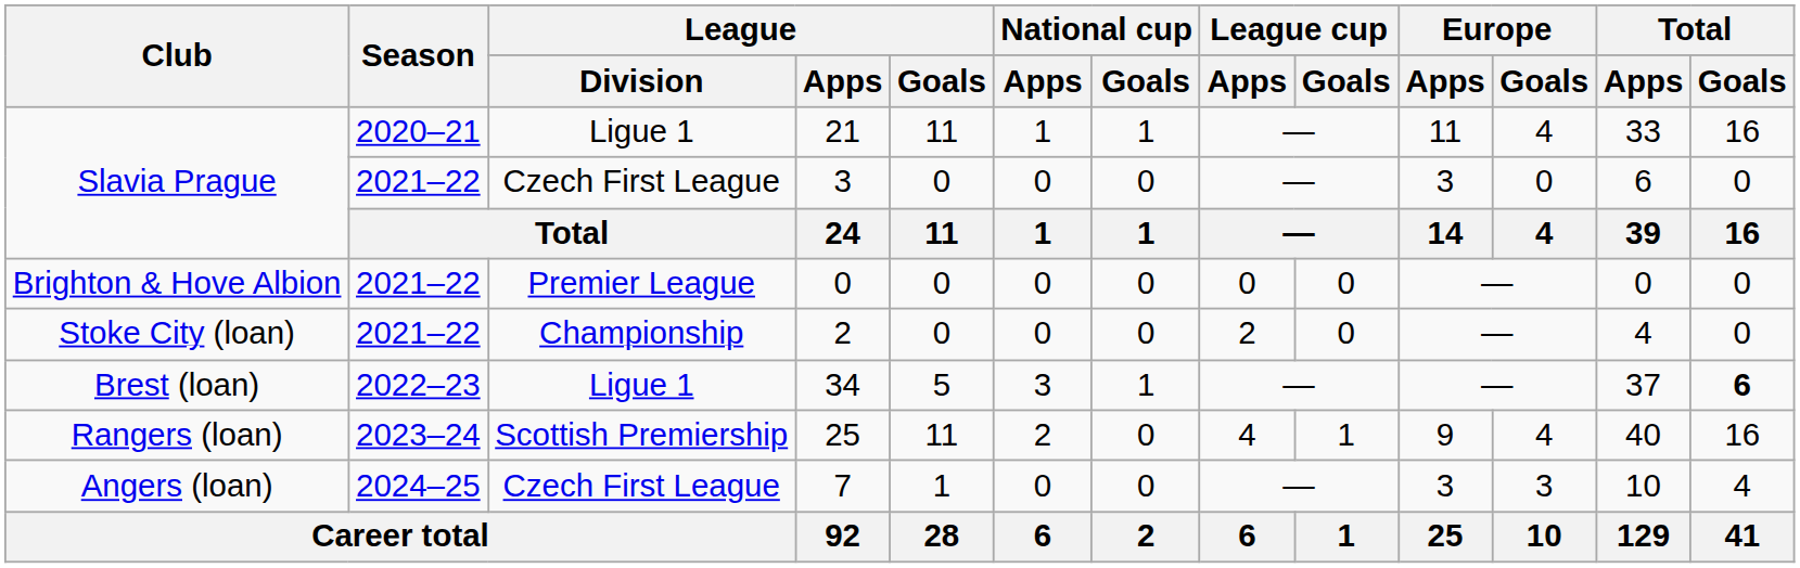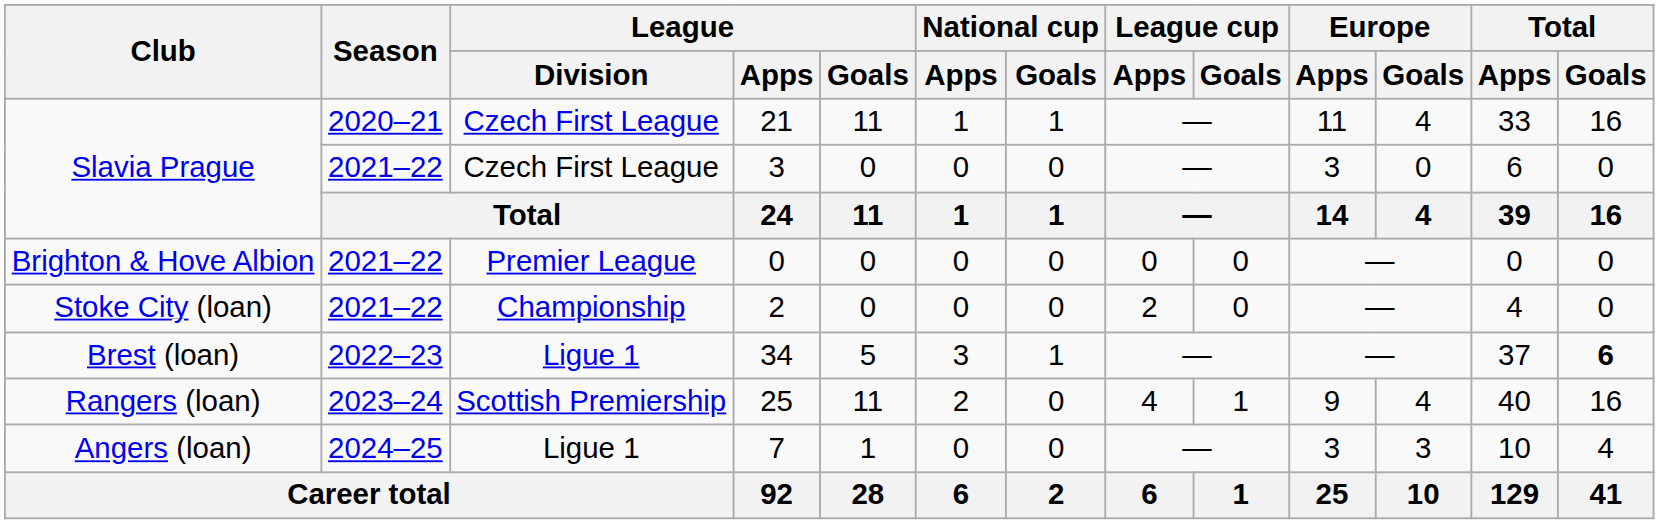21 | League / Division: Ligue 1 -> Czech First League
7 | League / Division: Czech First League -> Ligue 1
